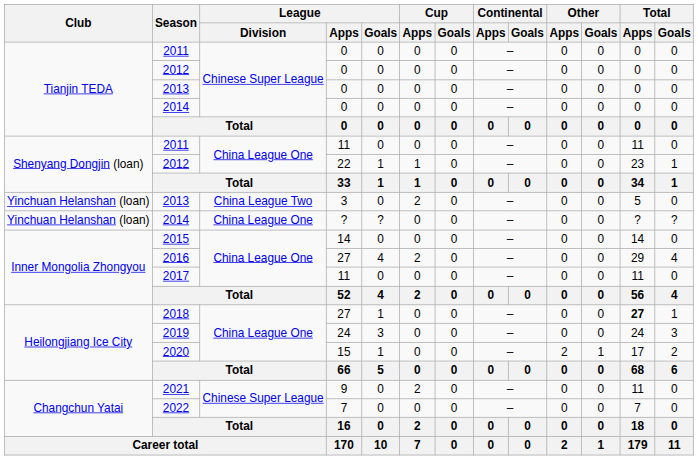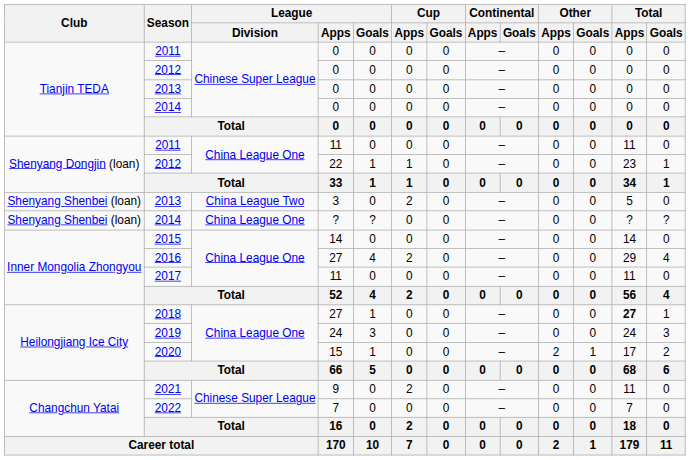2013 / 3 | Club: Yinchuan Helanshan (loan) -> Shenyang Shenbei (loan)
2014 / ? | Club: Yinchuan Helanshan (loan) -> Shenyang Shenbei (loan)
